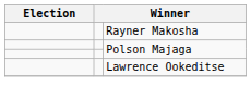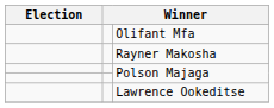+ row: Olifant Mfa
